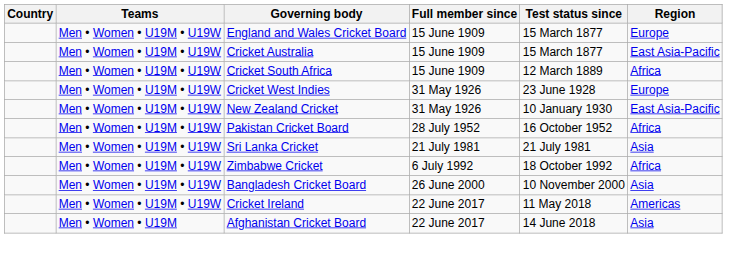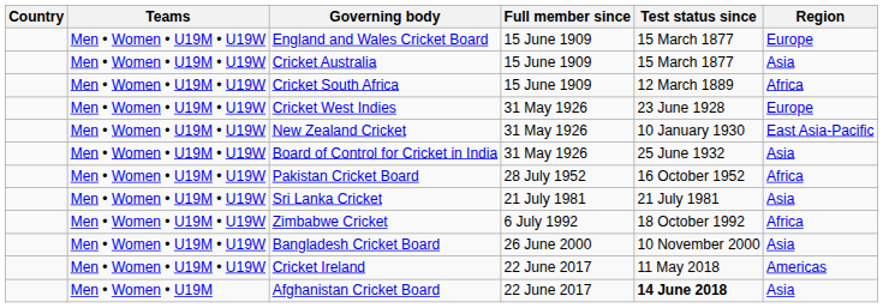Cricket Australia | Region: East Asia-Pacific -> Asia
+ row: Men • Women • U19M • U19W | Board of Control for Cricket in India | 31 May 1926 | 25 June 1932 | Asia
Afghanistan Cricket Board | Test status since: normal -> bold
